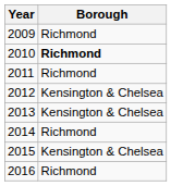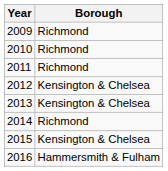2010 | Borough: bold -> normal
2016 | Borough: Richmond -> Hammersmith & Fulham
